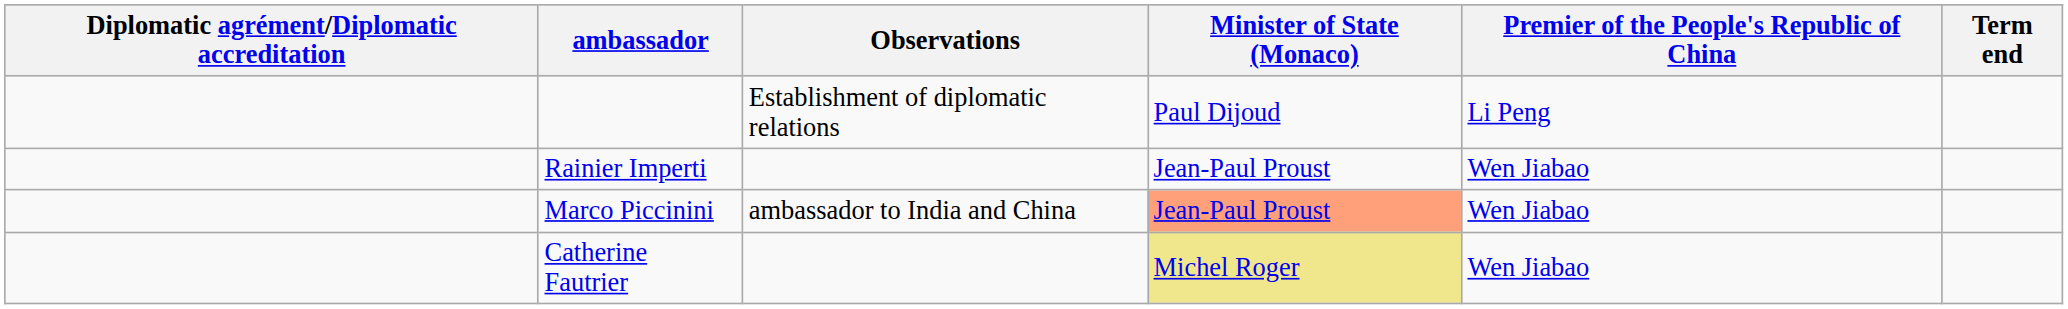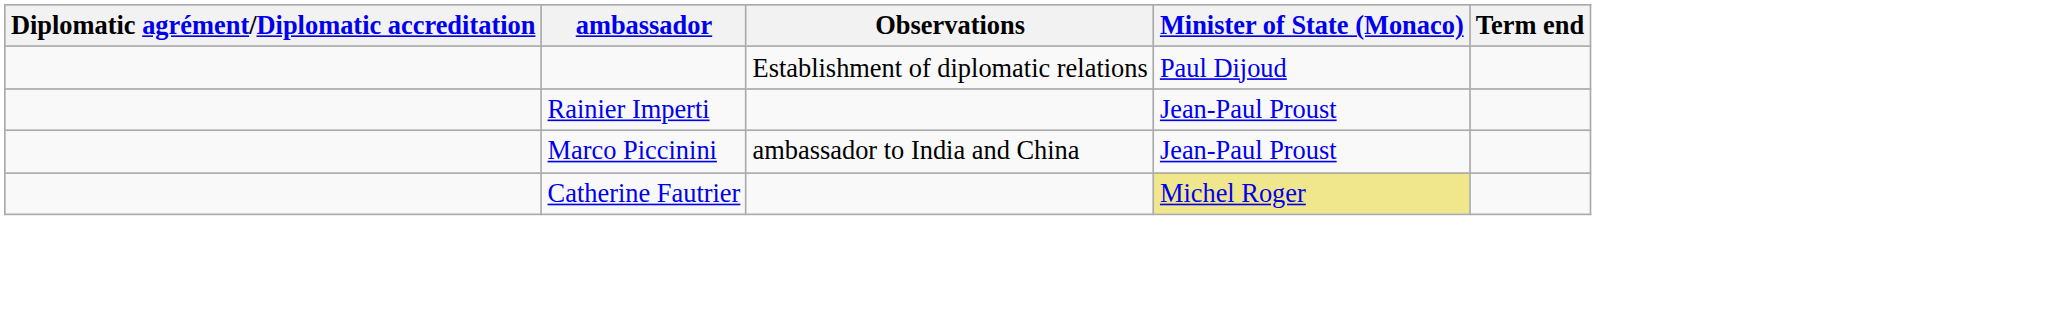- column: Premier of the People's Republic of China | Li Peng | Wen Jiabao | Wen Jiabao | Wen Jiabao
Marco Piccinini | Minister of State (Monaco): lightsalmon background -> no background
